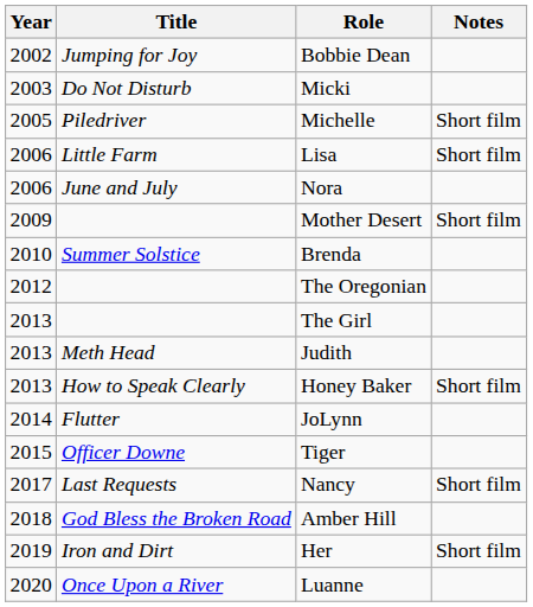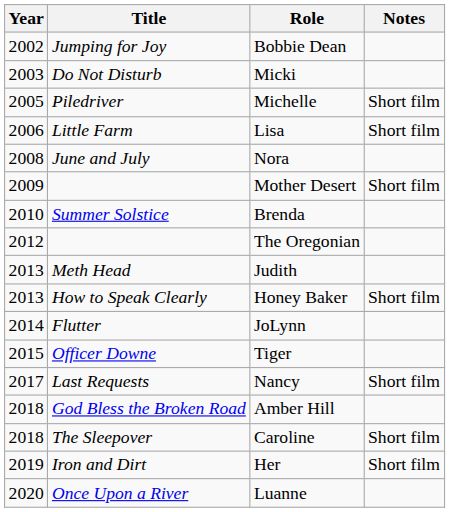Nora | Year: 2006 -> 2008
- row: 2013 | The Girl
+ row: 2018 | The Sleepover | Caroline | Short film
